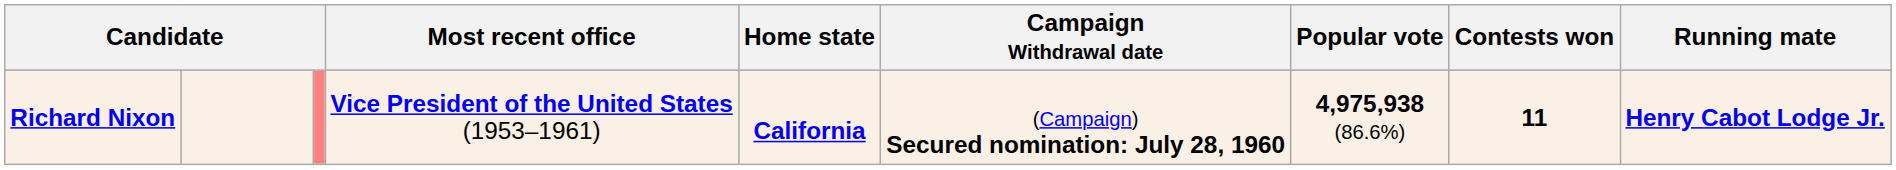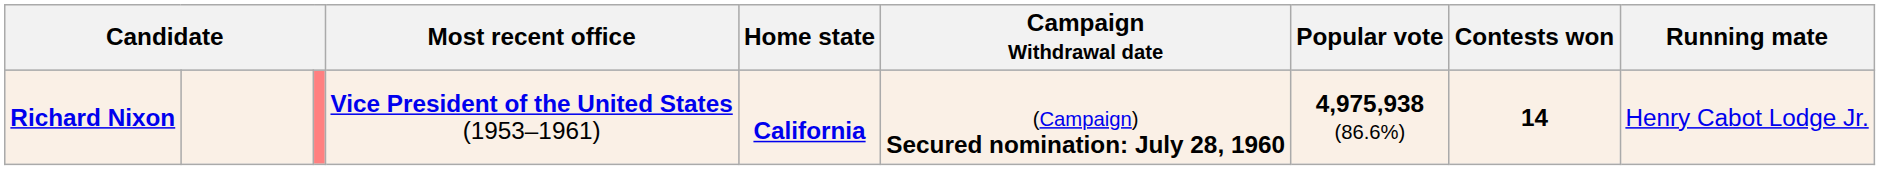Richard Nixon | Contests won: 11 -> 14
Richard Nixon | Running mate: bold -> normal
